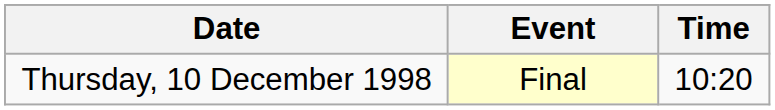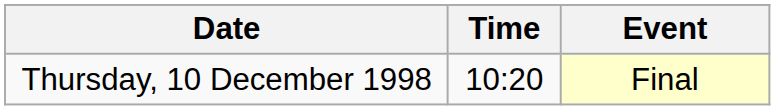columns swapped: Time <-> Event
